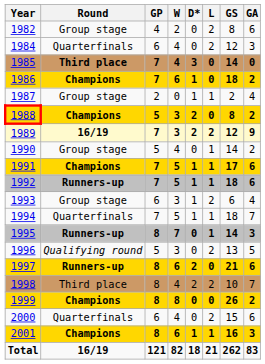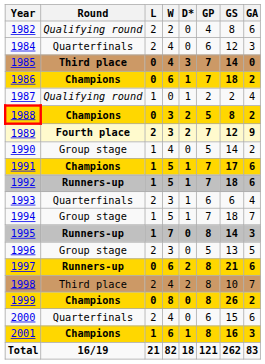columns swapped: GP <-> L
1982 | Round: Group stage -> Qualifying round
1987 | Round: Group stage -> Qualifying round
1989 | Round: 16/19 -> Fourth place
1993 | Round: Group stage -> Quarterfinals
1994 | Round: Quarterfinals -> Group stage
1996 | Round: Qualifying round -> Group stage
